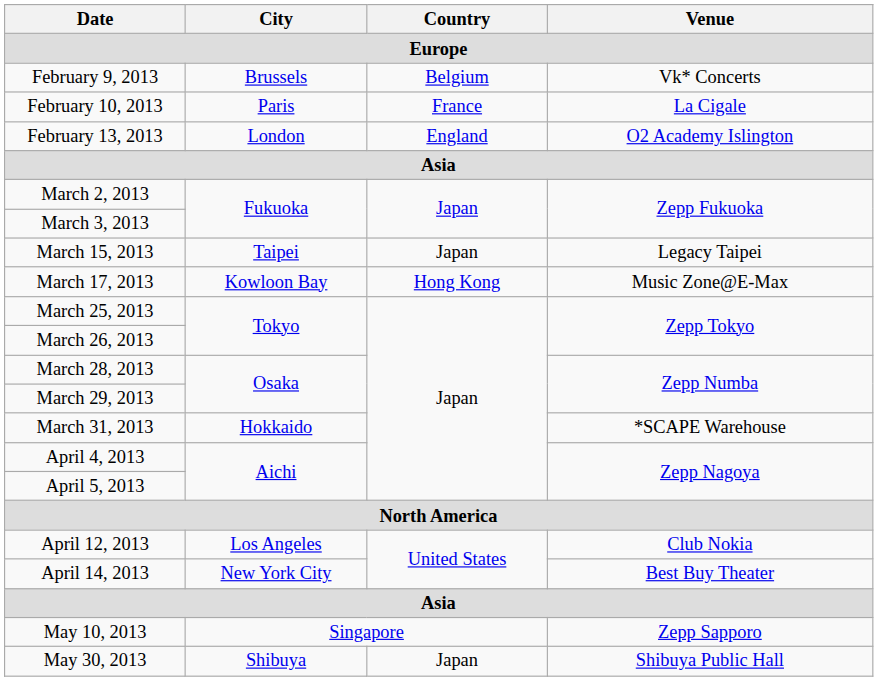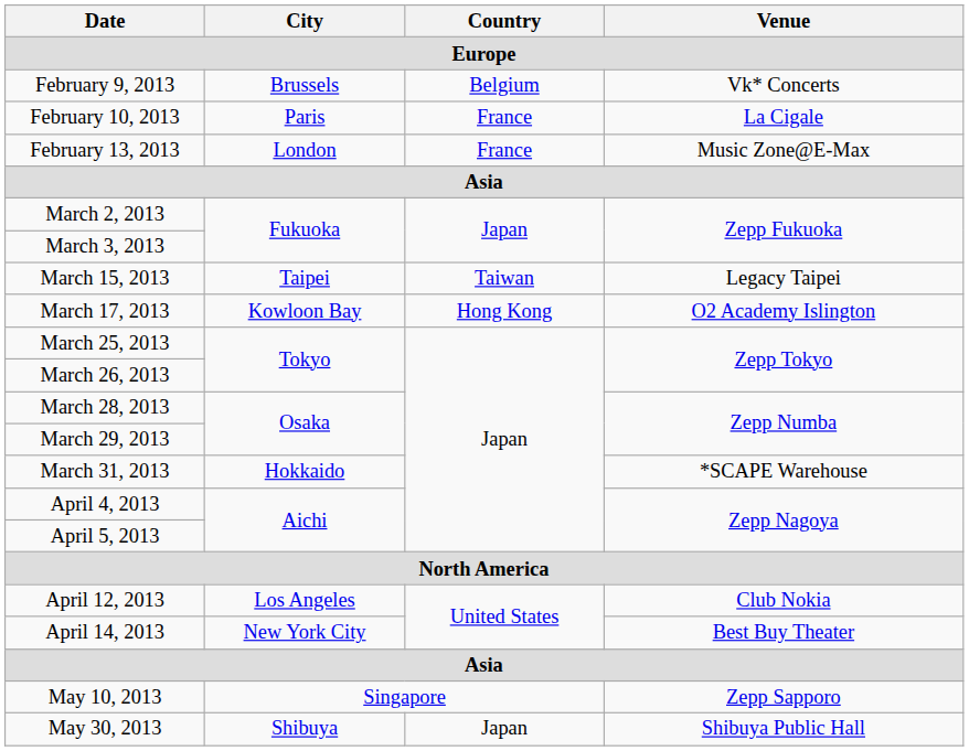February 13, 2013 | Country: England -> France
February 13, 2013 | Venue: O2 Academy Islington -> Music Zone@E-Max
March 15, 2013 | Country: Japan -> Taiwan
March 17, 2013 | Venue: Music Zone@E-Max -> O2 Academy Islington
